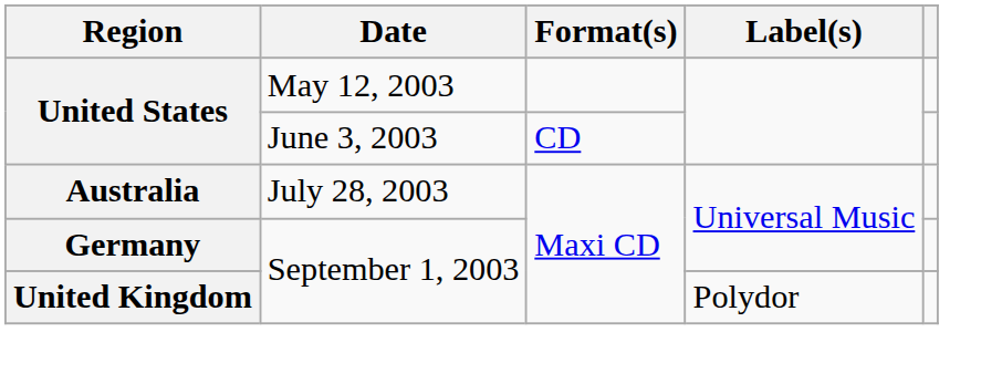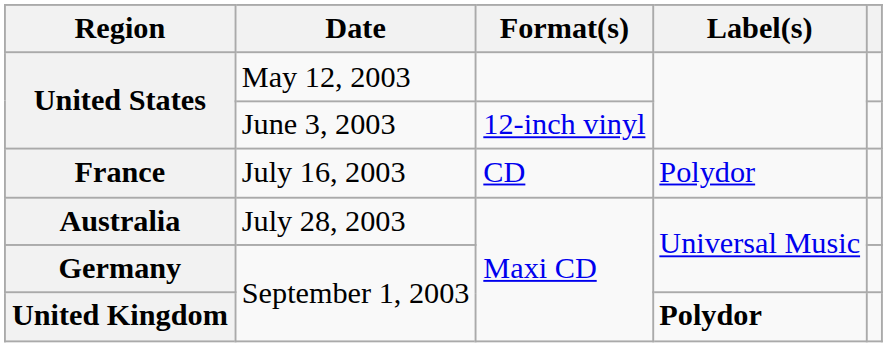United States / June 3, 2003 | Format(s): CD -> 12-inch vinyl
+ row: France | July 16, 2003 | CD | Polydor
United Kingdom | Label(s): normal -> bold
